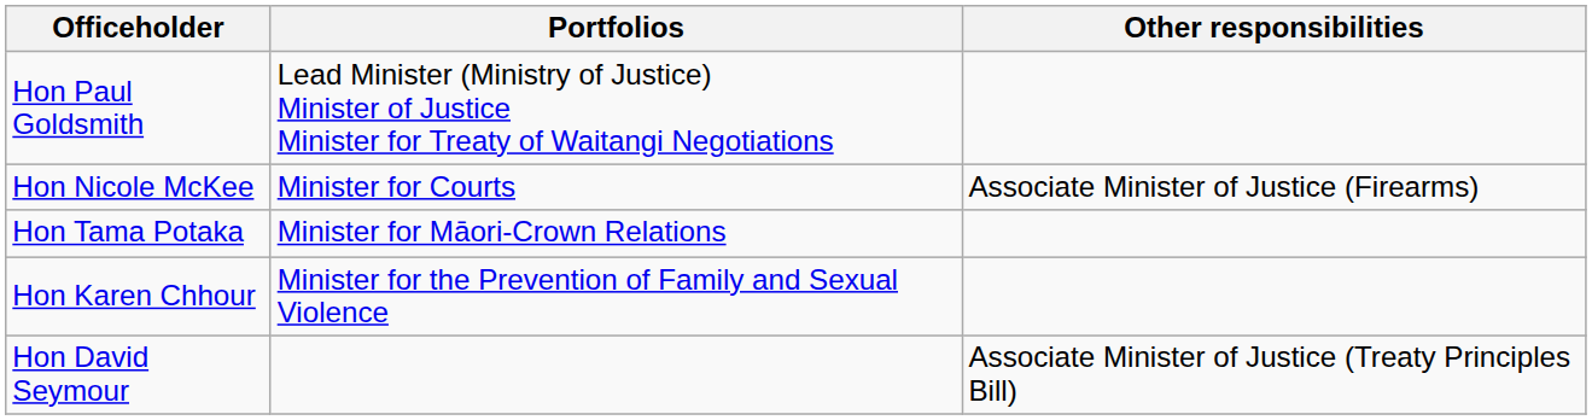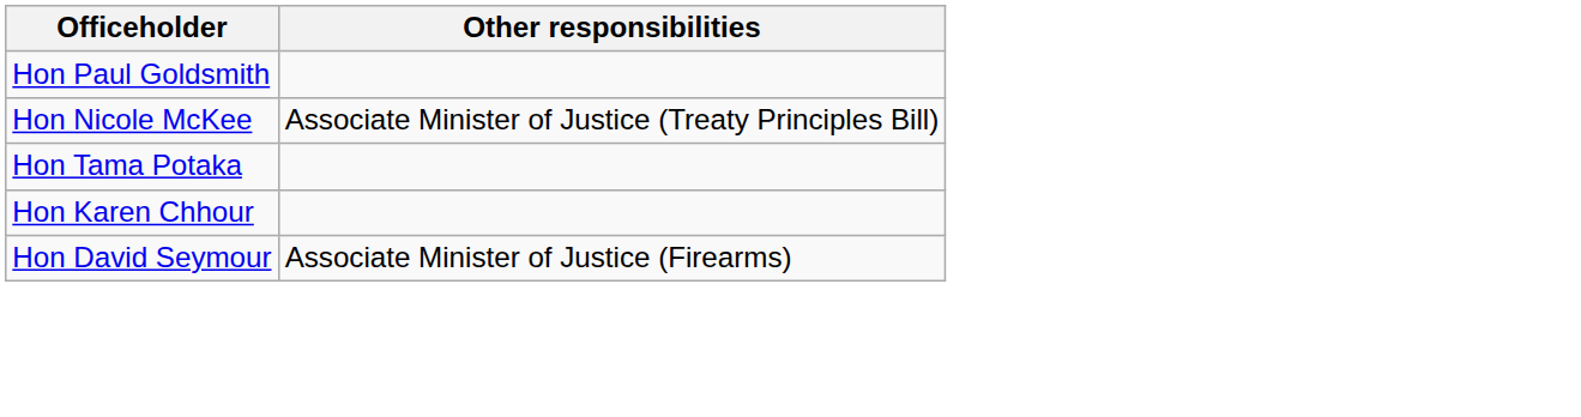- column: Portfolios | Lead Minister (Ministry of Justice) Minister of Justice Minister for Treaty of Waitangi Negotiations | Minister for Courts | Minister for Māori-Crown Relations | Minister for the Prevention of Family and Sexual Violence
Hon Nicole McKee | Other responsibilities: Associate Minister of Justice (Firearms) -> Associate Minister of Justice (Treaty Principles Bill)
Hon David Seymour | Other responsibilities: Associate Minister of Justice (Treaty Principles Bill) -> Associate Minister of Justice (Firearms)
